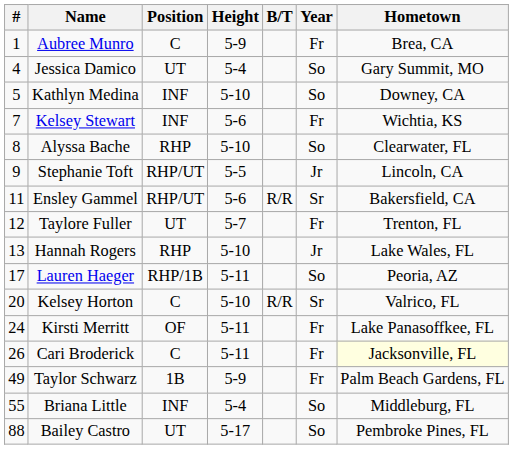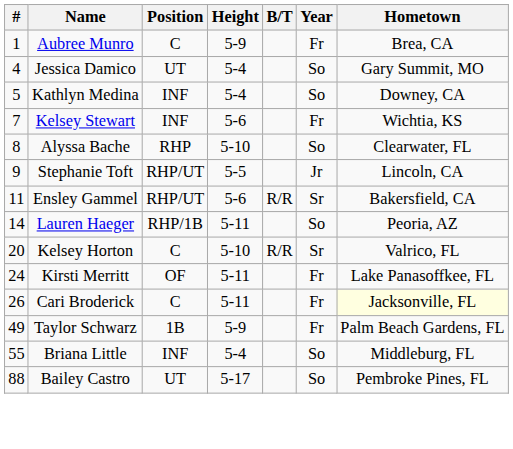Kathlyn Medina | Height: 5-10 -> 5-4
- row: 12 | Taylore Fuller | UT | 5-7 | Fr | Trenton, FL
- row: 13 | Hannah Rogers | RHP | 5-10 | Jr | Lake Wales, FL
Lauren Haeger | #: 17 -> 14
